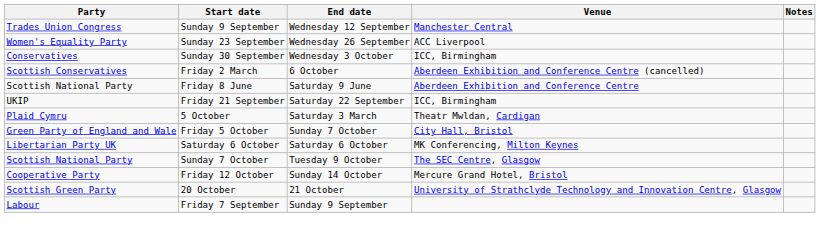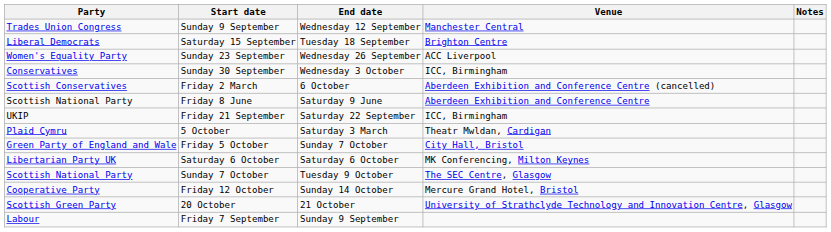+ row: Liberal Democrats | Saturday 15 September | Tuesday 18 September | Brighton Centre
